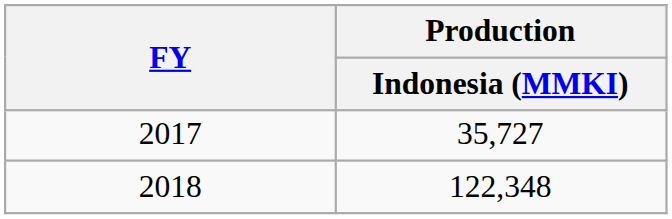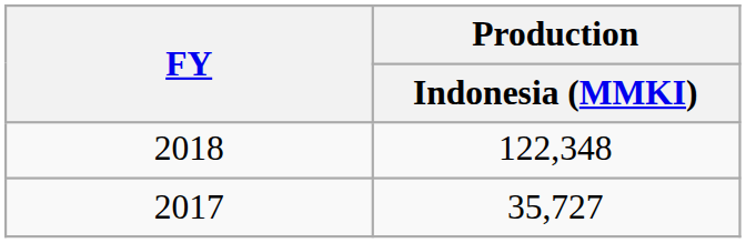rows swapped: 2017 <-> 2018
